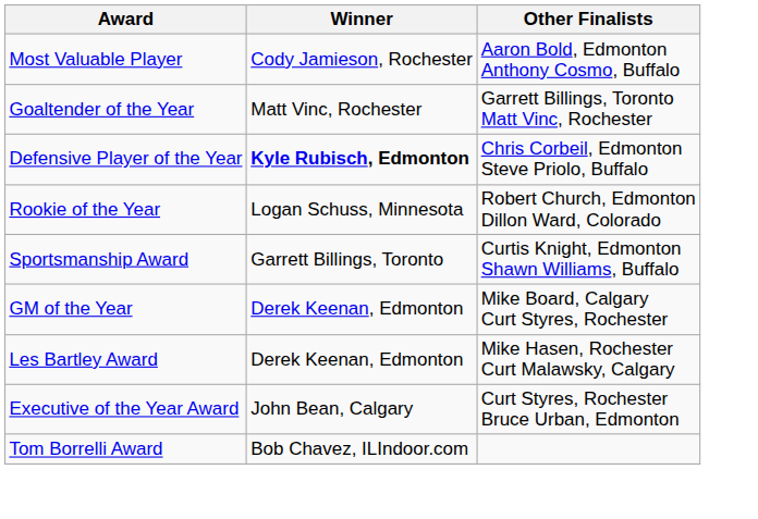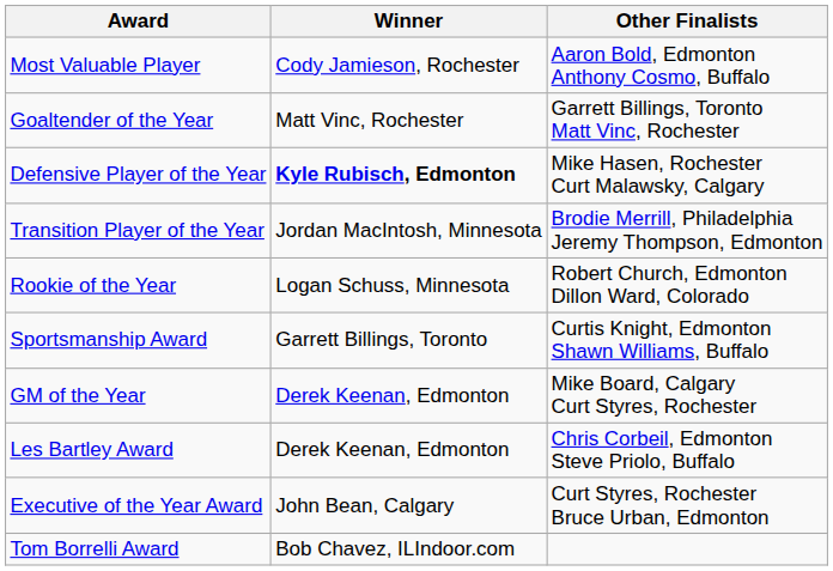Defensive Player of the Year | Other Finalists: Chris Corbeil, Edmonton Steve Priolo, Buffalo -> Mike Hasen, Rochester Curt Malawsky, Calgary
+ row: Transition Player of the Year | Jordan MacIntosh, Minnesota | Brodie Merrill, Philadelphia Jeremy Thompson, Edmonton
Les Bartley Award | Other Finalists: Mike Hasen, Rochester Curt Malawsky, Calgary -> Chris Corbeil, Edmonton Steve Priolo, Buffalo
